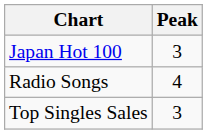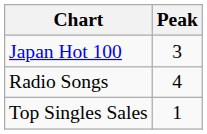Top Singles Sales | Peak: 3 -> 1
